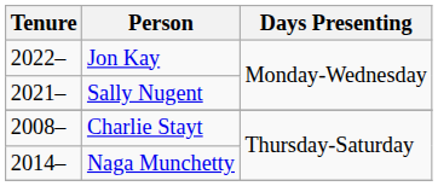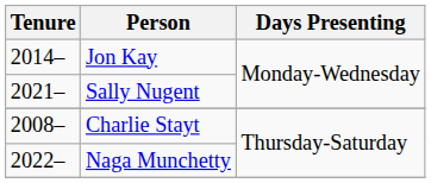Jon Kay | Tenure: 2022– -> 2014–
Naga Munchetty | Tenure: 2014– -> 2022–
